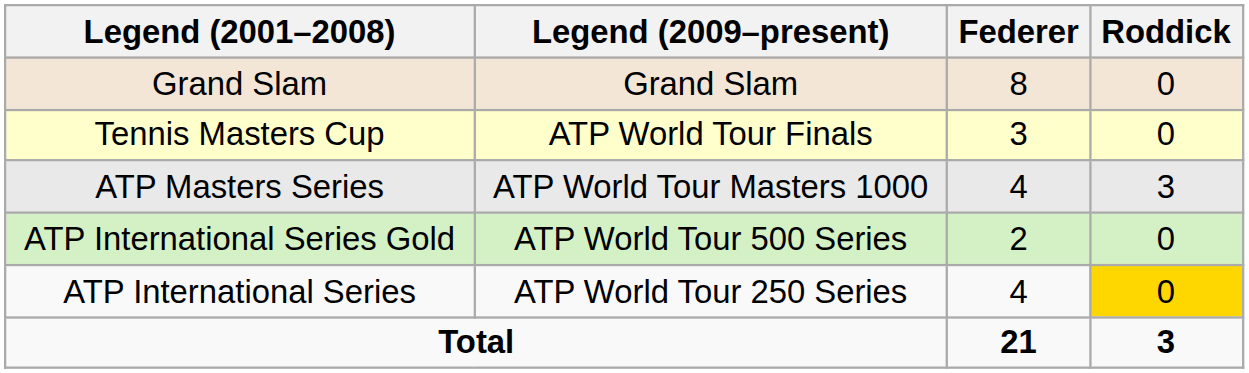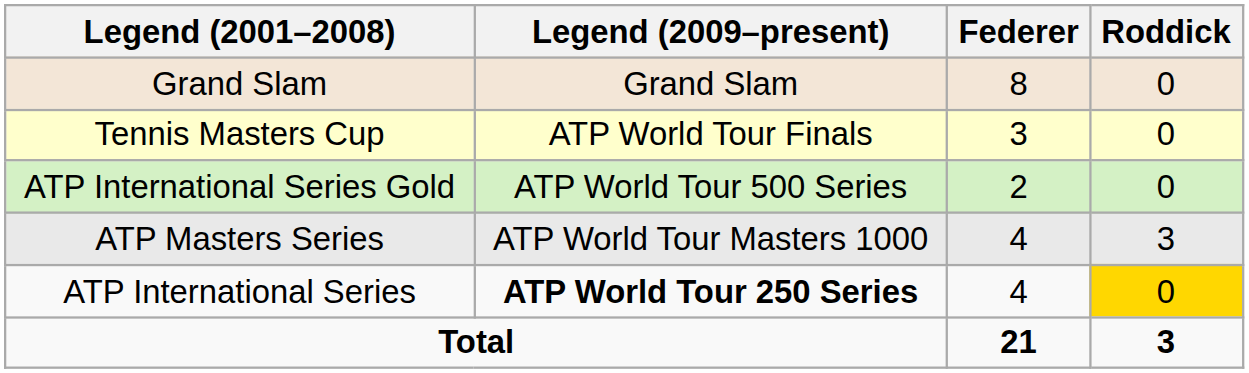rows swapped: ATP Masters Series <-> ATP International Series Gold
ATP International Series | Legend (2009–present): normal -> bold
